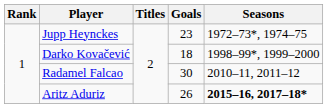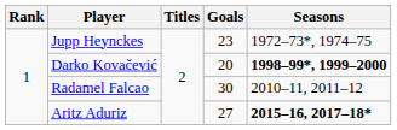Darko Kovačević | Goals: 18 -> 20
Darko Kovačević | Seasons: normal -> bold
Aritz Aduriz | Goals: 26 -> 27
